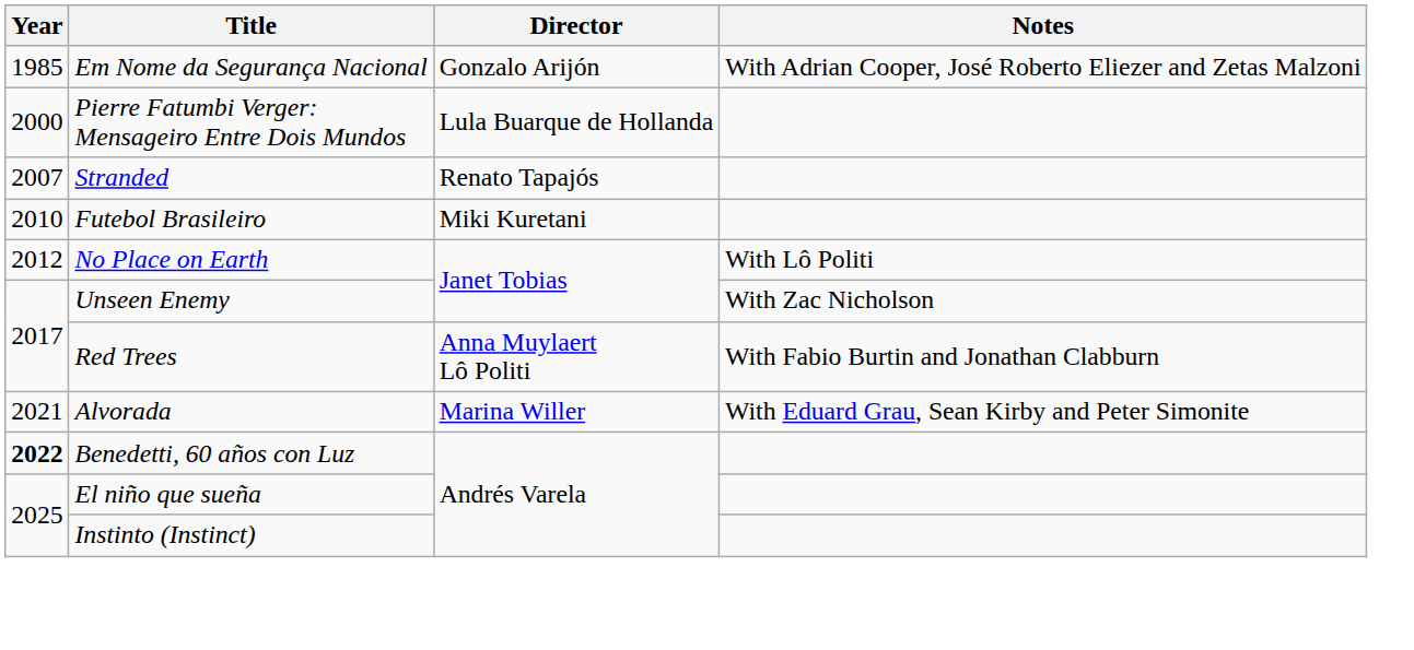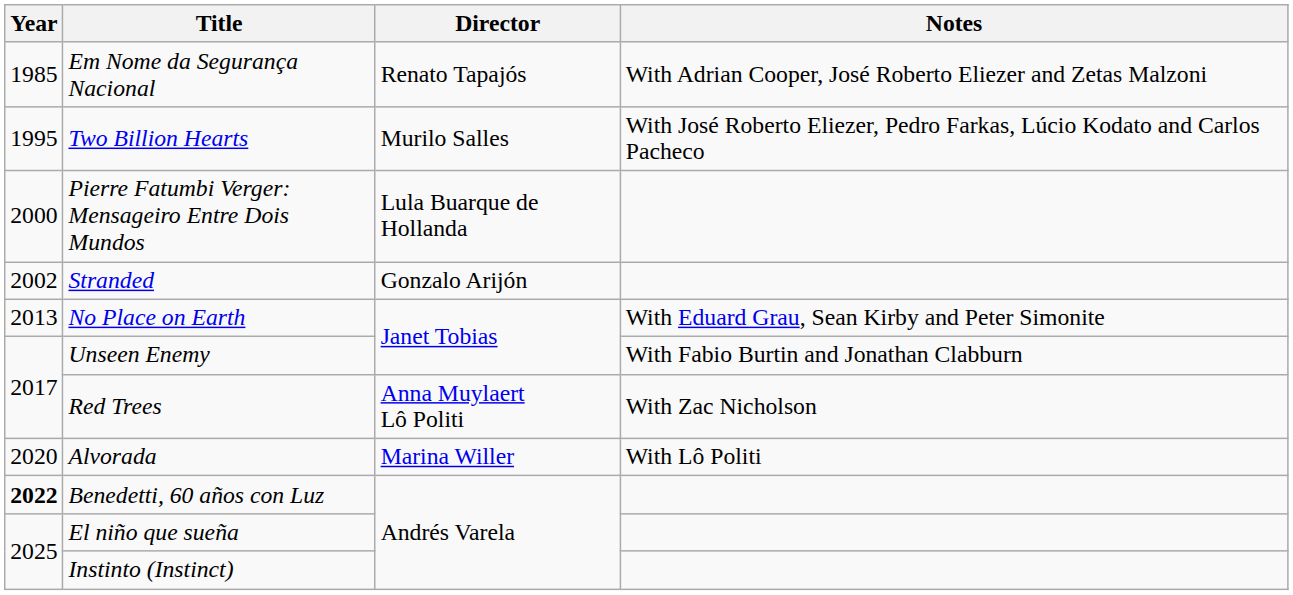Em Nome da Segurança Nacional | Director: Gonzalo Arijón -> Renato Tapajós
+ row: 1995 | Two Billion Hearts | Murilo Salles | With José Roberto Eliezer, Pedro Farkas, Lúcio Kodato and Carlos Pacheco
Stranded | Year: 2007 -> 2002
Stranded | Director: Renato Tapajós -> Gonzalo Arijón
- row: 2010 | Futebol Brasileiro | Miki Kuretani
No Place on Earth | Year: 2012 -> 2013
No Place on Earth | Notes: With Lô Politi -> With Eduard Grau, Sean Kirby and Peter Simonite
Unseen Enemy | Notes: With Zac Nicholson -> With Fabio Burtin and Jonathan Clabburn
Red Trees | Notes: With Fabio Burtin and Jonathan Clabburn -> With Zac Nicholson
Alvorada | Year: 2021 -> 2020
Alvorada | Notes: With Eduard Grau, Sean Kirby and Peter Simonite -> With Lô Politi
